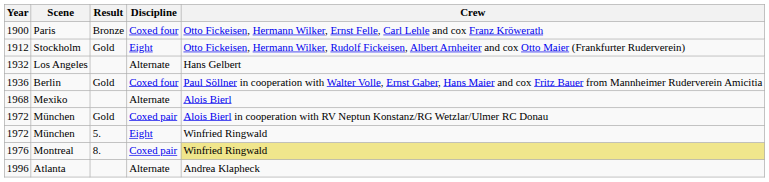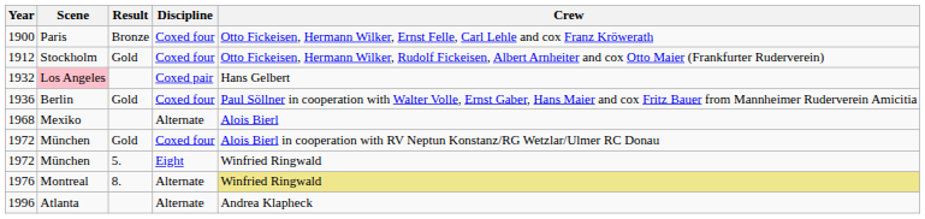1912 | Discipline: Eight -> Coxed four
1932 | Scene: no background -> pink background
1932 | Discipline: Alternate -> Coxed pair
1972 / Gold | Discipline: Coxed pair -> Coxed four
1976 | Discipline: Coxed pair -> Alternate
